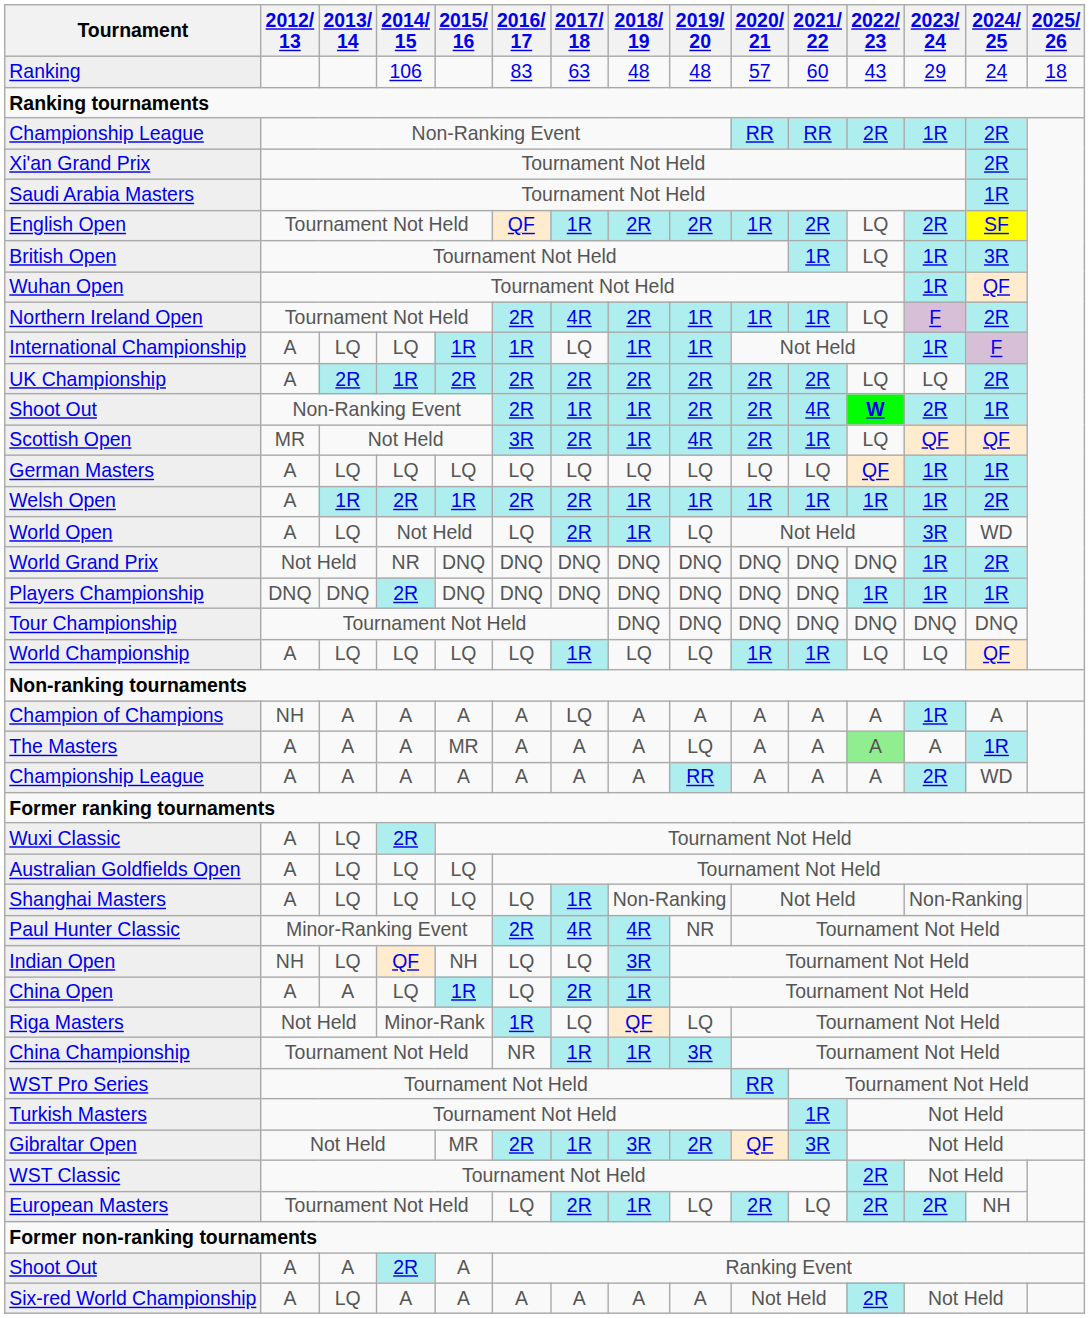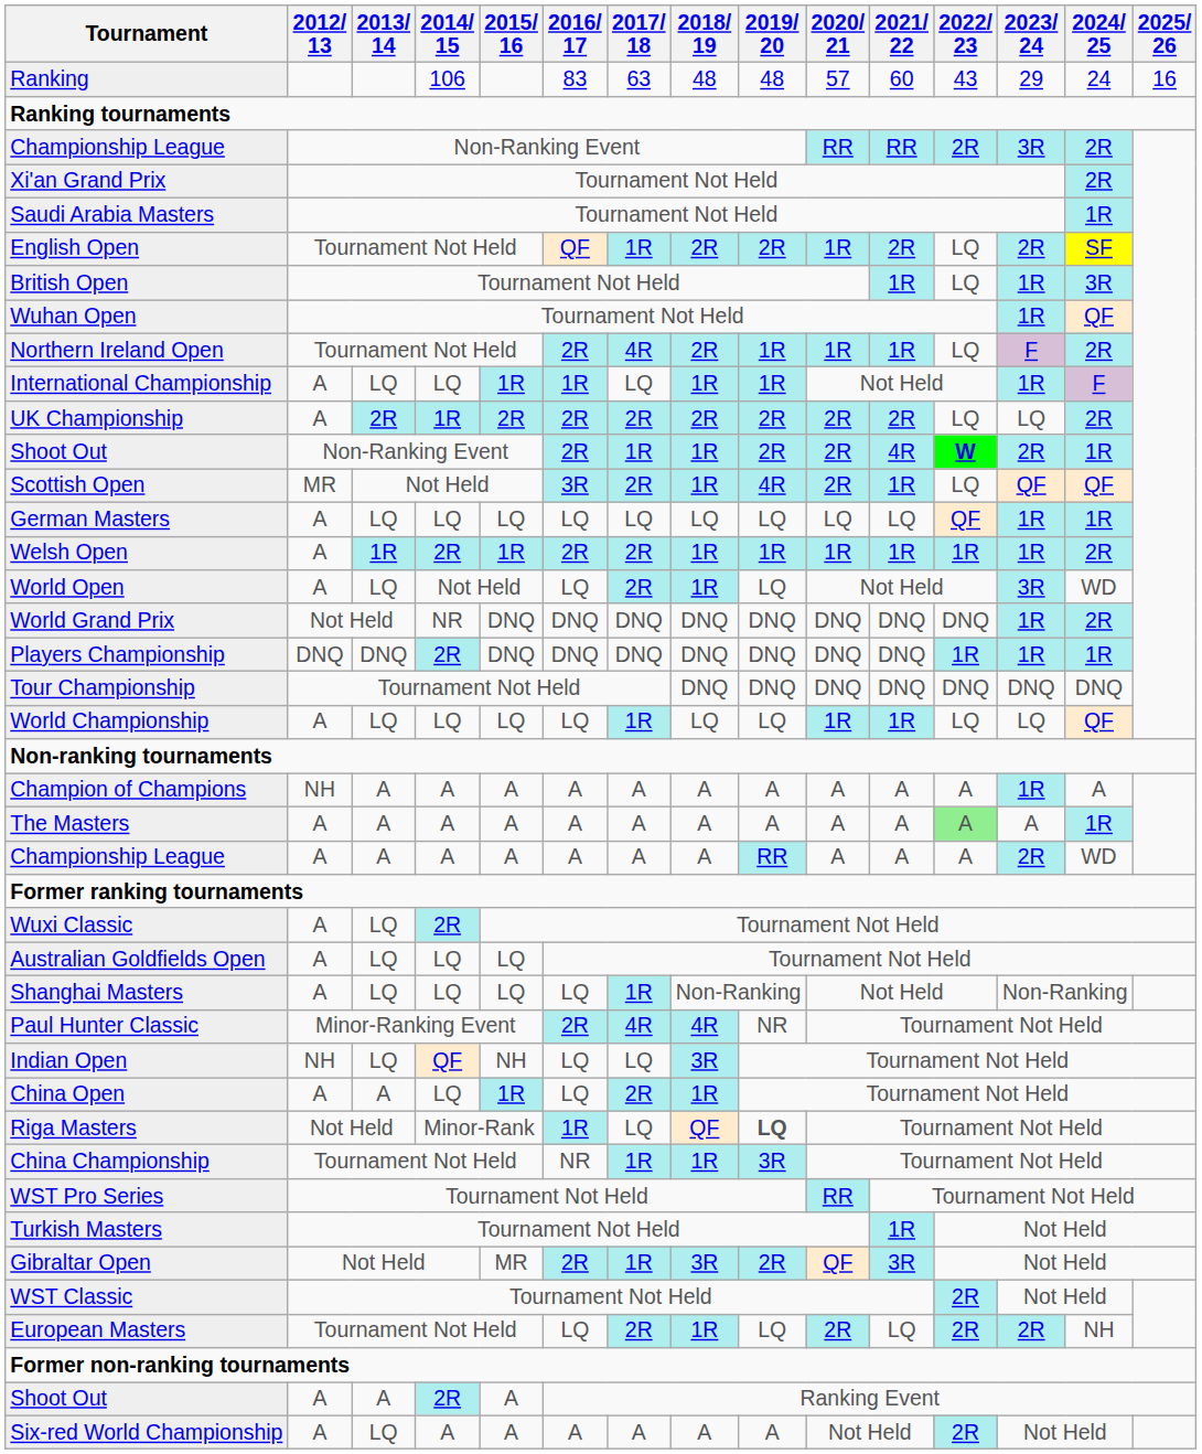Ranking | 2025/ 26: 18 -> 16
Championship League / Non-Ranking Event | 2023/ 24: 1R -> 3R
Champion of Champions | 2017/ 18: LQ -> A
The Masters | 2015/ 16: MR -> A
The Masters | 2019/ 20: LQ -> A
Riga Masters | 2019/ 20: normal -> bold
